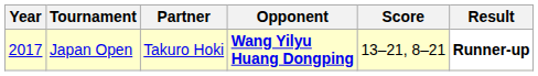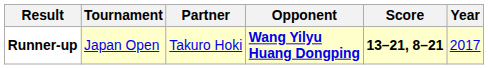columns swapped: Year <-> Result
Japan Open | Score: normal -> bold
